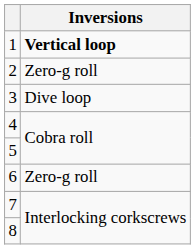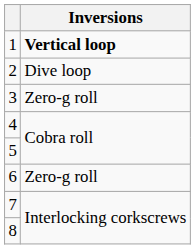2 | Inversions: Zero-g roll -> Dive loop
3 | Inversions: Dive loop -> Zero-g roll
